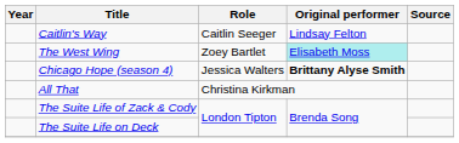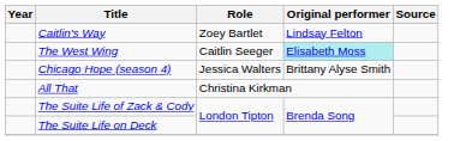Caitlin's Way | Role: Caitlin Seeger -> Zoey Bartlet
The West Wing | Role: Zoey Bartlet -> Caitlin Seeger
Chicago Hope (season 4) | Original performer: bold -> normal
